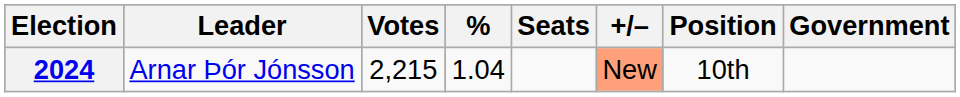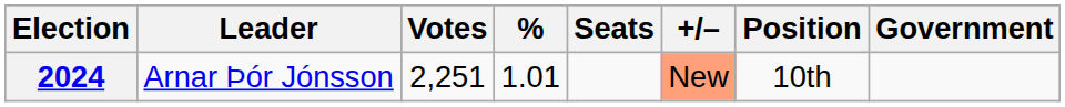2024 | Votes: 2,215 -> 2,251
2024 | %: 1.04 -> 1.01
